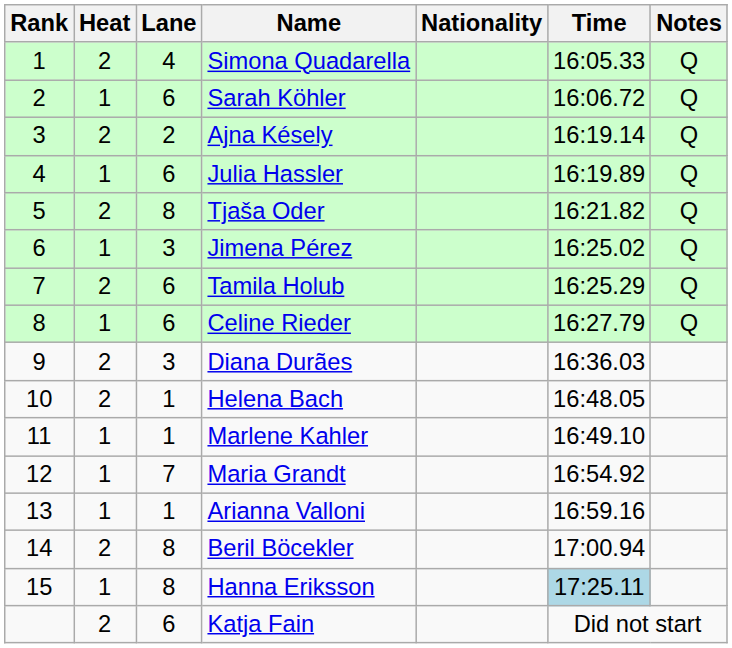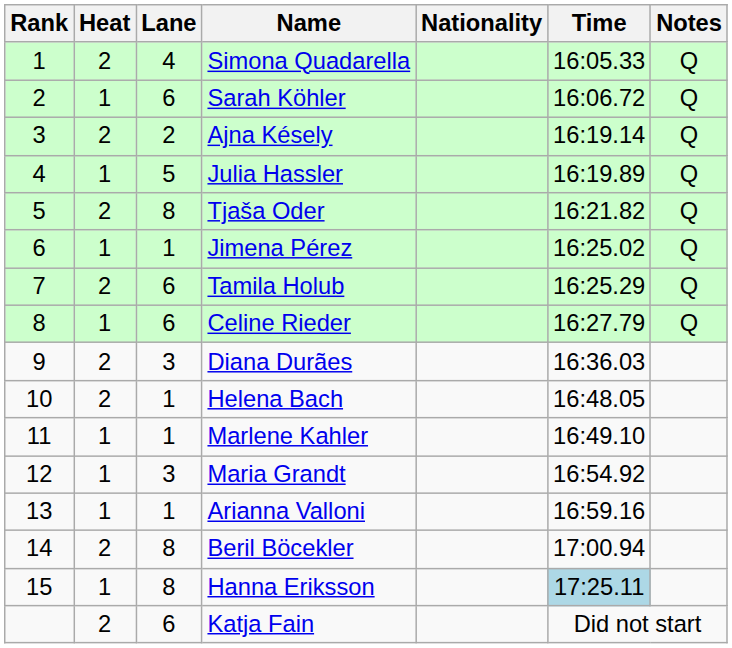Julia Hassler | Lane: 6 -> 5
Jimena Pérez | Lane: 3 -> 1
Maria Grandt | Lane: 7 -> 3
